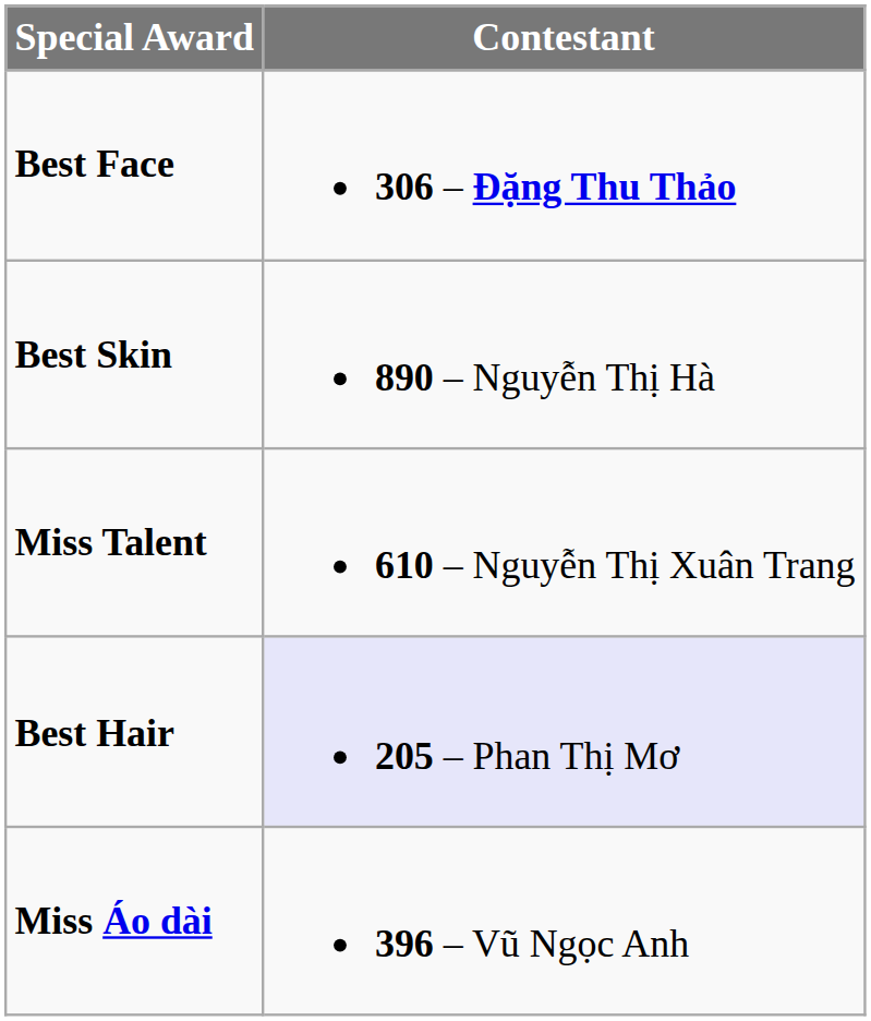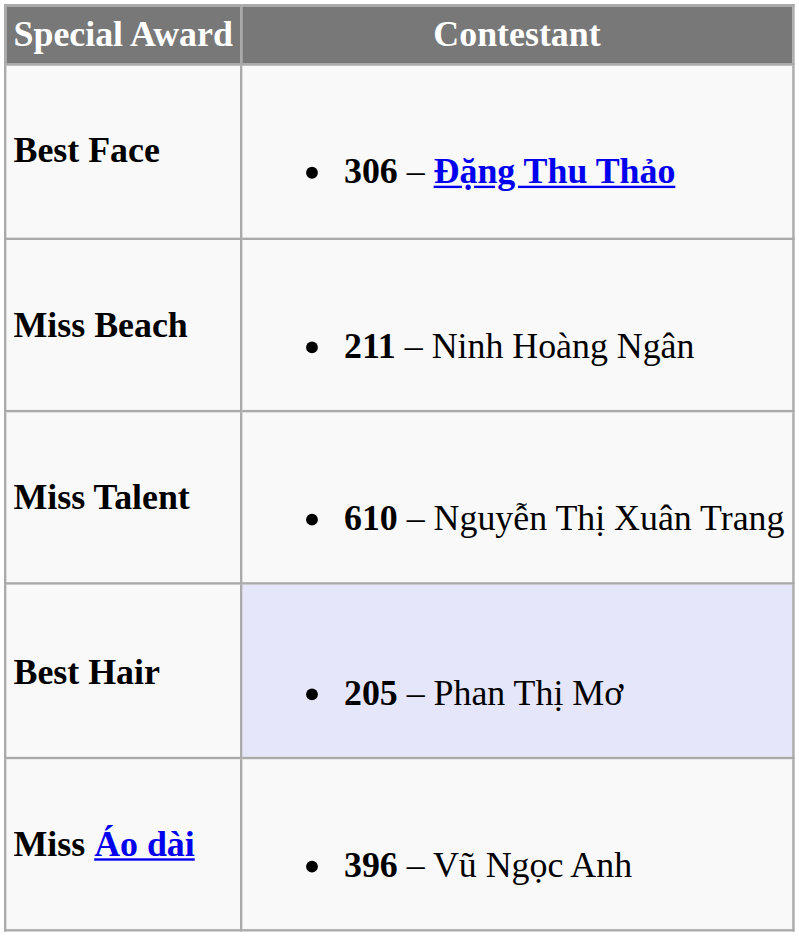- row: Best Skin | 890 – Nguyễn Thị Hà
+ row: Miss Beach | 211 – Ninh Hoàng Ngân
